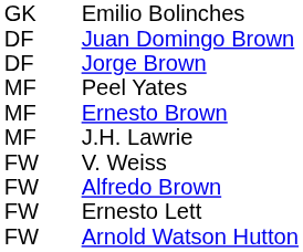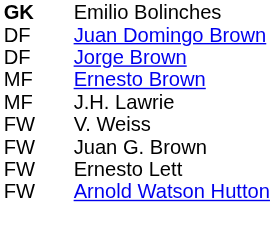Emilio Bolinches | column 1: normal -> bold
- row: MF | Peel Yates
- row: FW | Alfredo Brown
+ row: FW | Juan G. Brown
